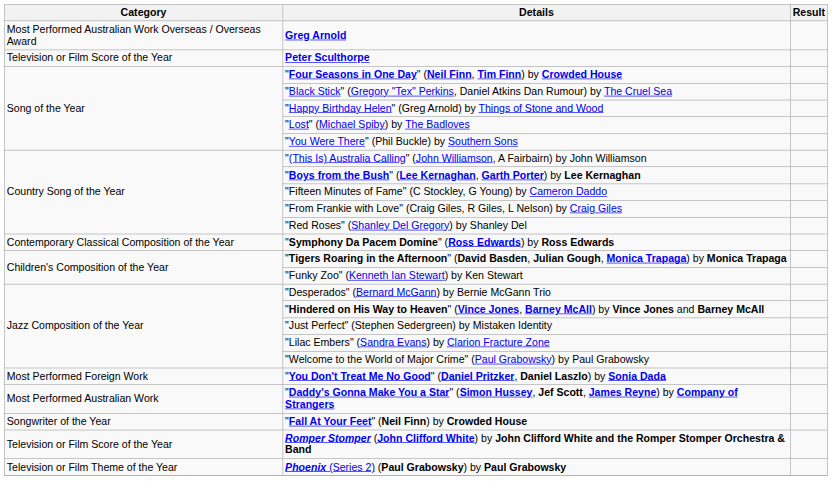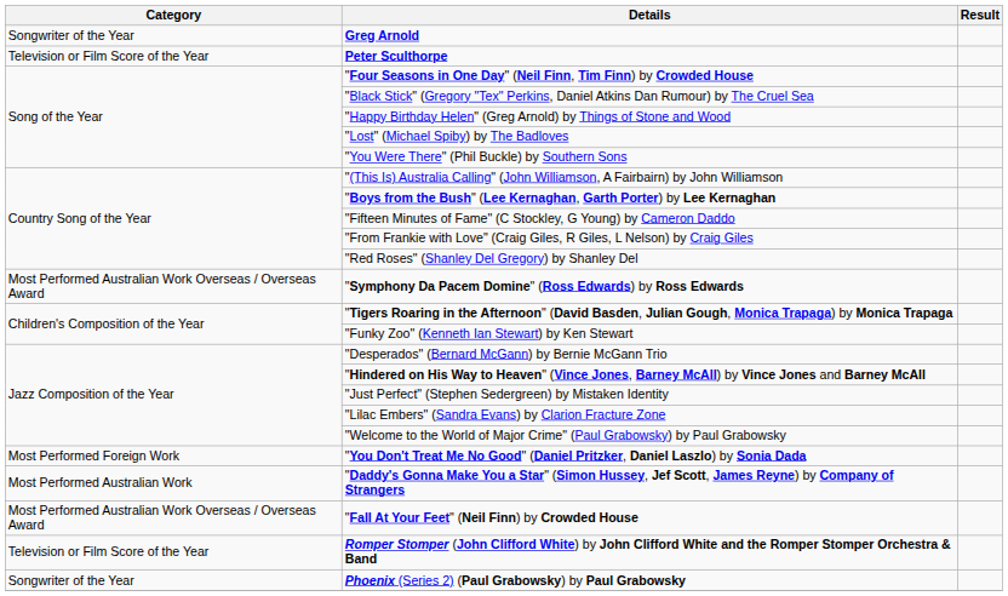Greg Arnold | Category: Most Performed Australian Work Overseas / Overseas Award -> Songwriter of the Year
"Symphony Da Pacem Domine" (Ross Edwards) by Ross Edwards | Category: Contemporary Classical Composition of the Year -> Most Performed Australian Work Overseas / Overseas Award
"Fall At Your Feet" (Neil Finn) by Crowded House | Category: Songwriter of the Year -> Most Performed Australian Work Overseas / Overseas Award
Phoenix (Series 2) (Paul Grabowsky) by Paul Grabowsky | Category: Television or Film Theme of the Year -> Songwriter of the Year
